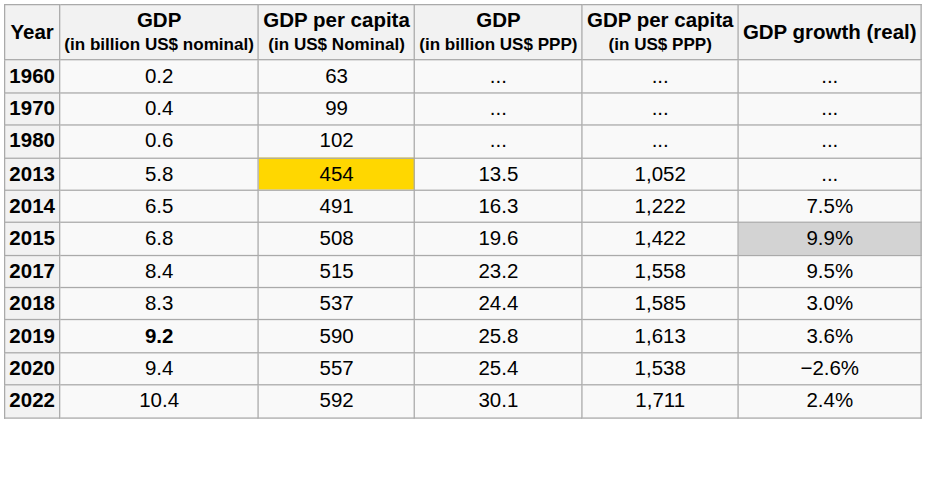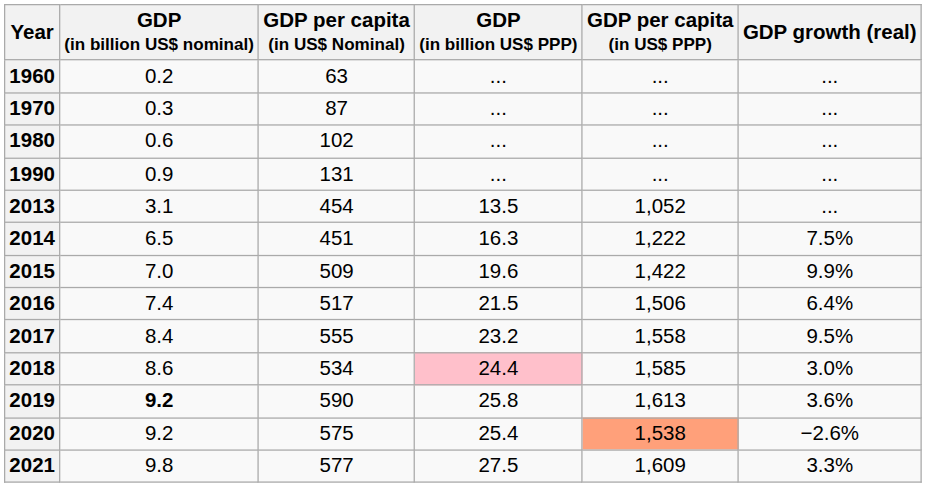1970 | GDP (in billion US$ nominal): 0.4 -> 0.3
1970 | GDP per capita (in US$ Nominal): 99 -> 87
+ row: 1990 | 0.9 | 131 | ... | ... | ...
2013 | GDP (in billion US$ nominal): 5.8 -> 3.1
2013 | GDP per capita (in US$ Nominal): gold background -> no background
2014 | GDP per capita (in US$ Nominal): 491 -> 451
2015 | GDP (in billion US$ nominal): 6.8 -> 7.0
2015 | GDP per capita (in US$ Nominal): 508 -> 509
2015 | GDP growth (real): lightgrey background -> no background
+ row: 2016 | 7.4 | 517 | 21.5 | 1,506 | 6.4%
2017 | GDP per capita (in US$ Nominal): 515 -> 555
2018 | GDP (in billion US$ nominal): 8.3 -> 8.6
2018 | GDP per capita (in US$ Nominal): 537 -> 534
2018 | GDP (in billion US$ PPP): no background -> pink background
2020 | GDP (in billion US$ nominal): 9.4 -> 9.2
2020 | GDP per capita (in US$ Nominal): 557 -> 575
2020 | GDP per capita (in US$ PPP): no background -> lightsalmon background
+ row: 2021 | 9.8 | 577 | 27.5 | 1,609 | 3.3%
- row: 2022 | 10.4 | 592 | 30.1 | 1,711 | 2.4%
